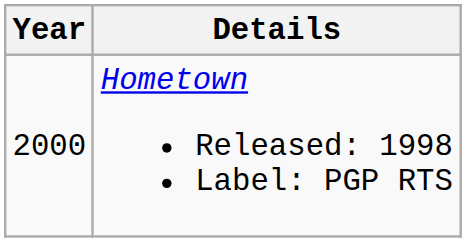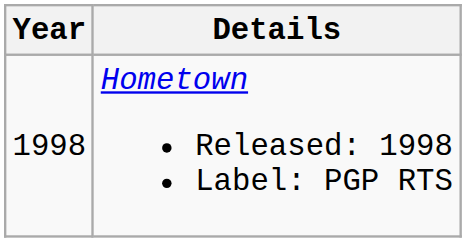Hometown Released: 1998 Label: PGP RTS | Year: 2000 -> 1998
